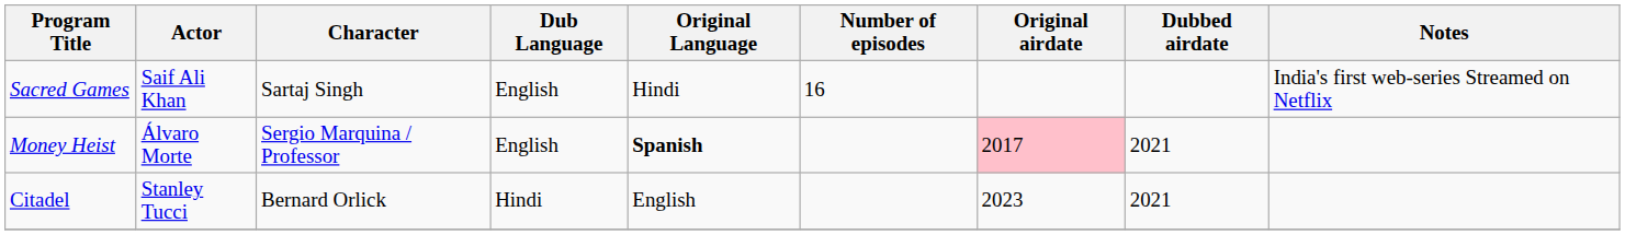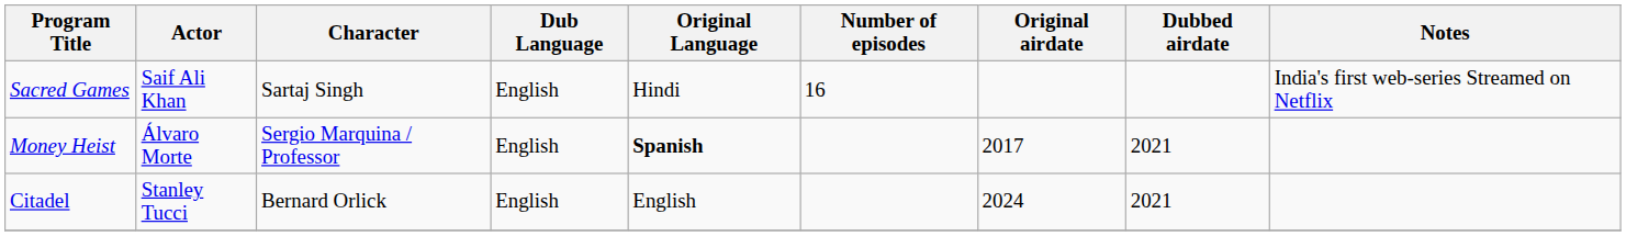Money Heist | Original airdate: pink background -> no background
Citadel | Dub Language: Hindi -> English
Citadel | Original airdate: 2023 -> 2024
